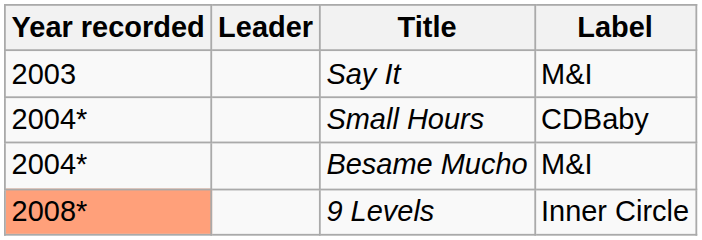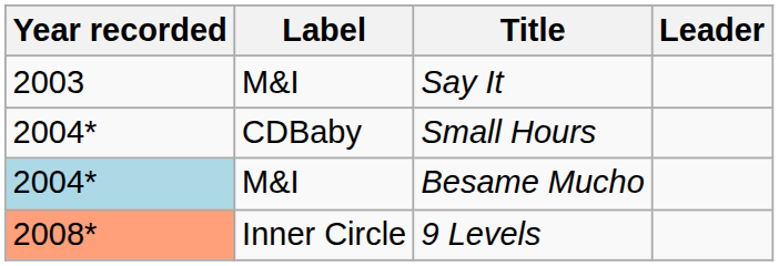columns swapped: Leader <-> Label
Besame Mucho | Year recorded: no background -> lightblue background
